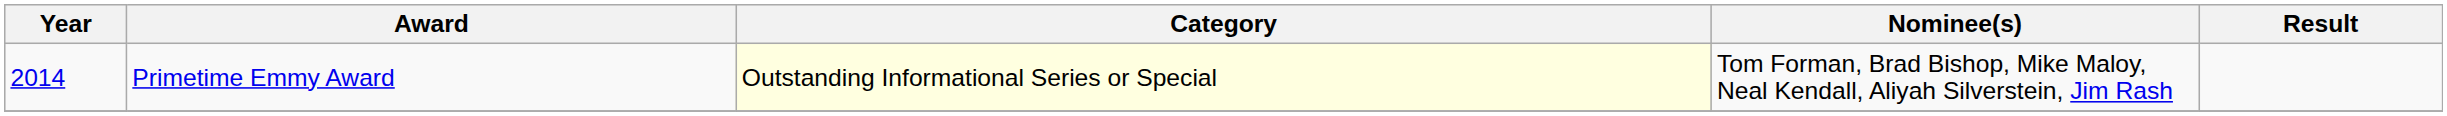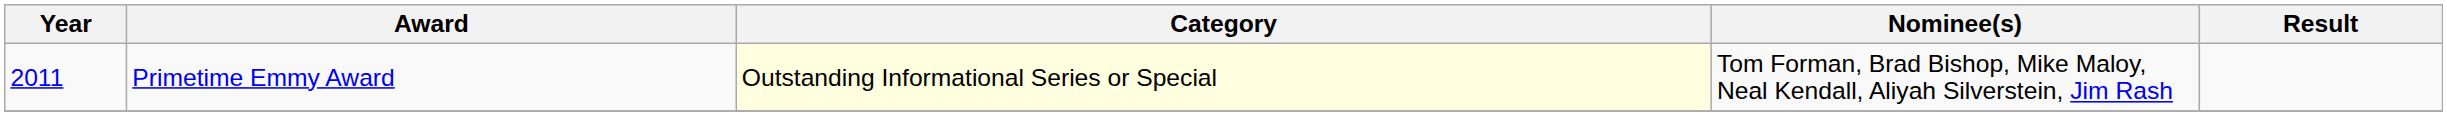Primetime Emmy Award | Year: 2014 -> 2011
